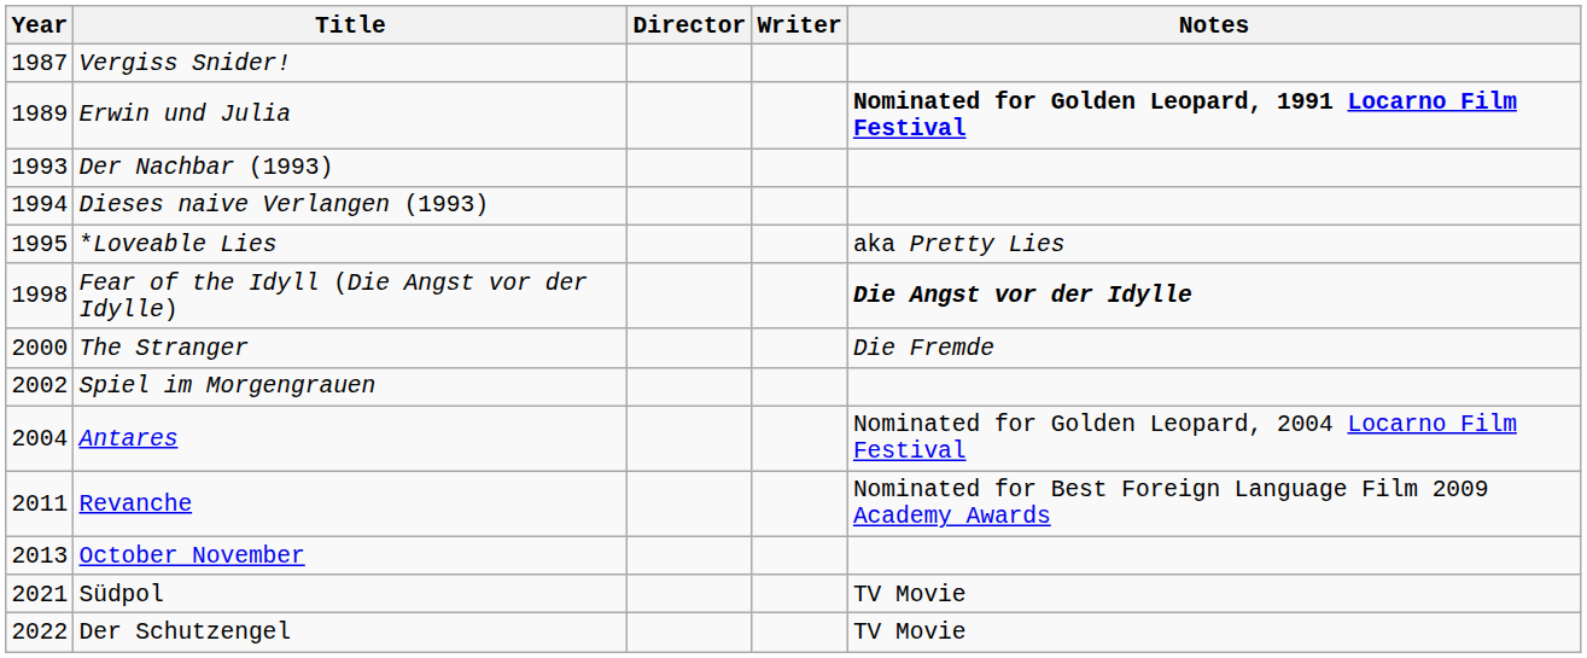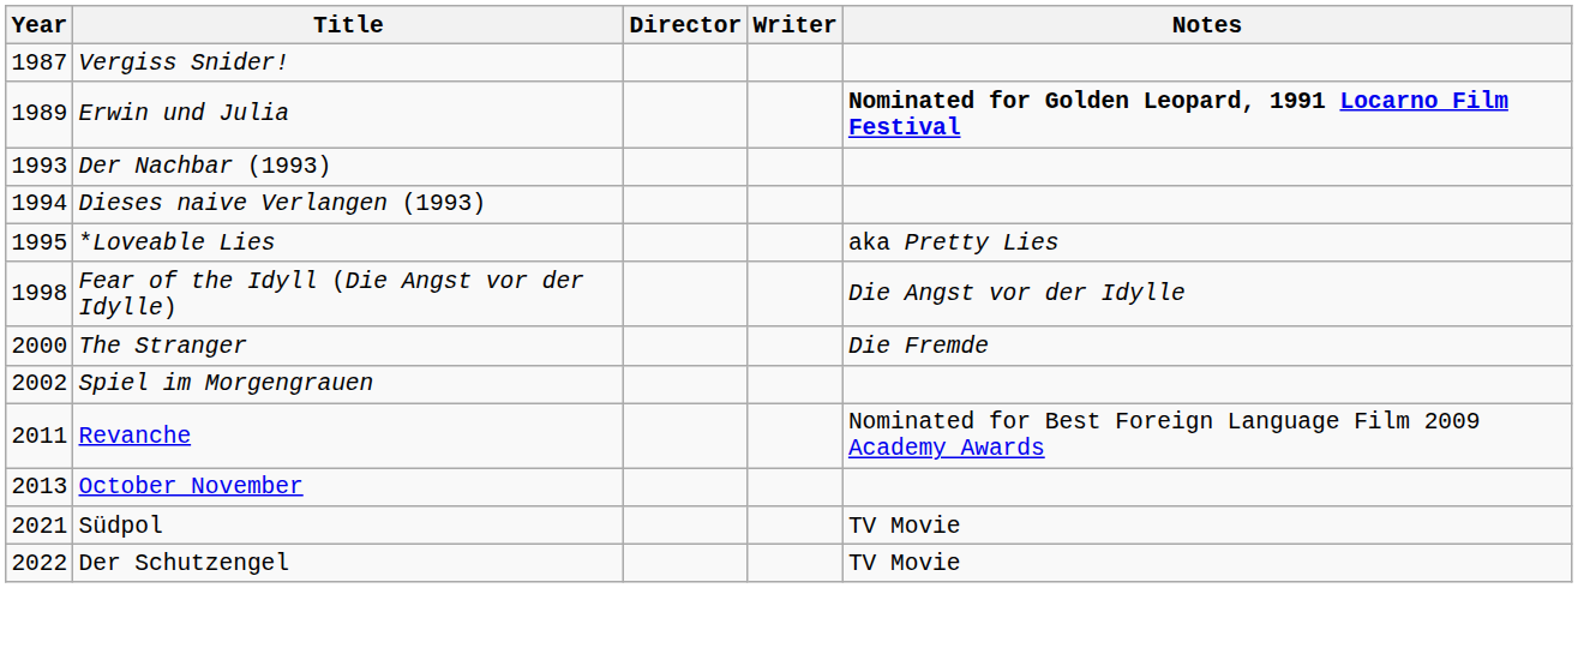Fear of the Idyll (Die Angst vor der Idylle) | Notes: bold -> normal
- row: 2004 | Antares | Nominated for Golden Leopard, 2004 Locarno Film Festival
